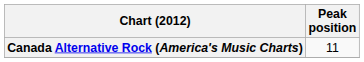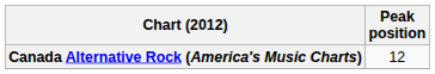Canada Alternative Rock (America's Music Charts) | Peak position: 11 -> 12
